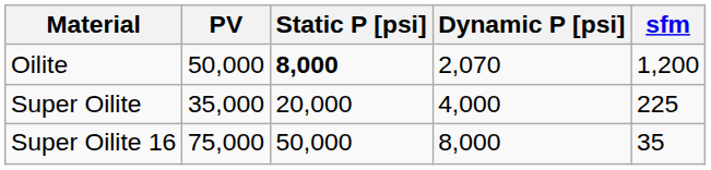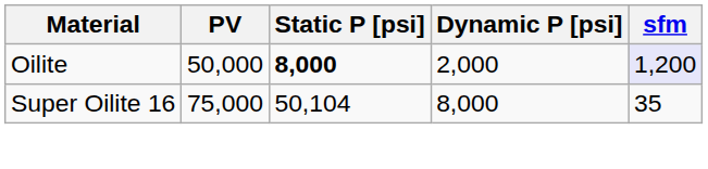Oilite | Dynamic P [psi]: 2,070 -> 2,000
Oilite | sfm: no background -> lavender background
- row: Super Oilite | 35,000 | 20,000 | 4,000 | 225
Super Oilite 16 | Static P [psi]: 50,000 -> 50,104
